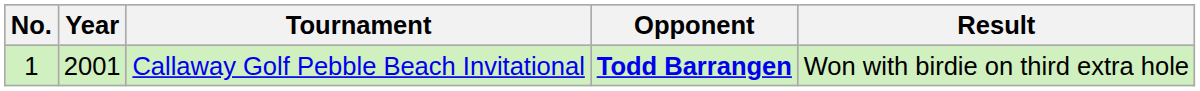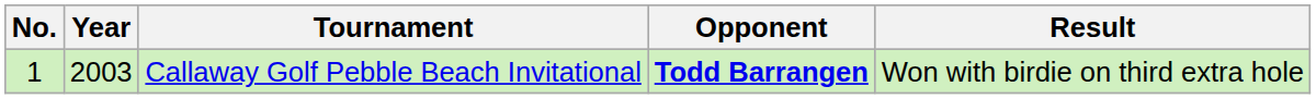Callaway Golf Pebble Beach Invitational | Year: 2001 -> 2003
